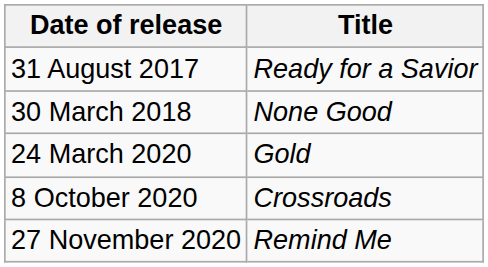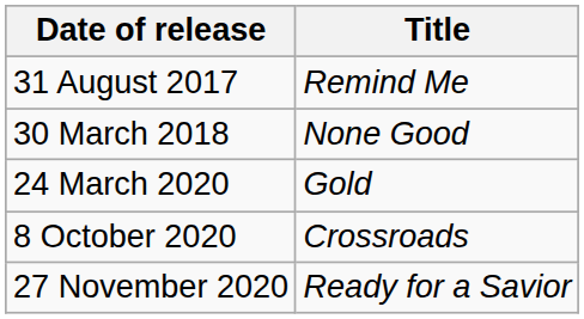31 August 2017 | Title: Ready for a Savior -> Remind Me
27 November 2020 | Title: Remind Me -> Ready for a Savior
